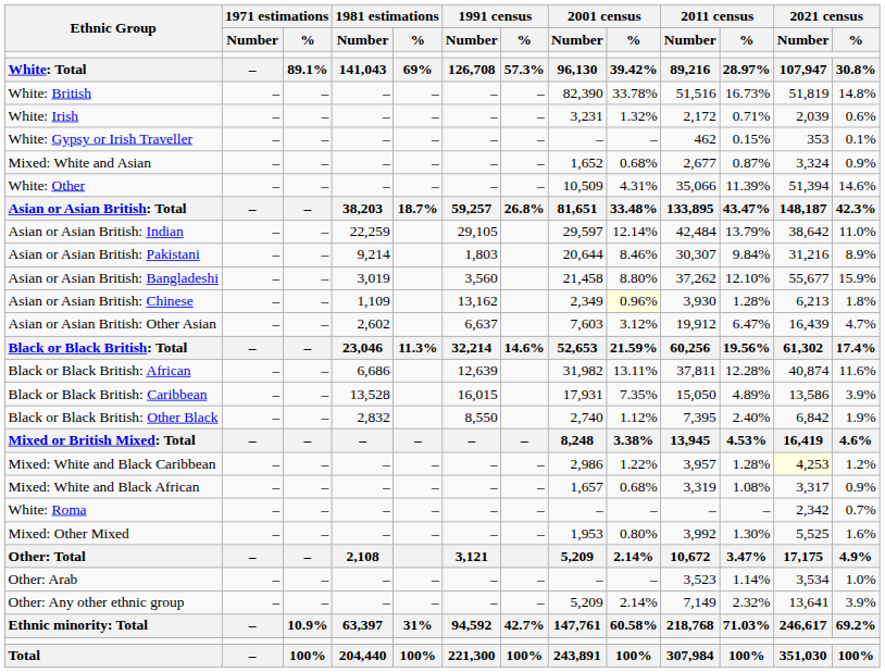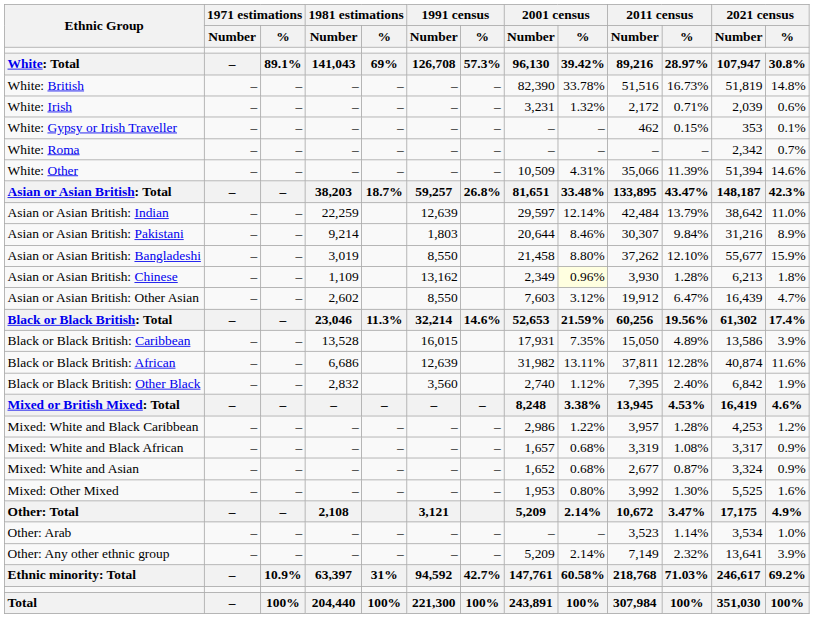rows swapped: White: Roma <-> Mixed: White and Asian
Asian or Asian British: Indian | 1991 census / Number: 29,105 -> 12,639
Asian or Asian British: Bangladeshi | 1991 census / Number: 3,560 -> 8,550
Asian or Asian British: Other Asian | 1991 census / Number: 6,637 -> 8,550
rows swapped: Black or Black British: African <-> Black or Black British: Caribbean
Black or Black British: Other Black | 1991 census / Number: 8,550 -> 3,560
Mixed: White and Black Caribbean | 2021 census / Number: lightyellow background -> no background
